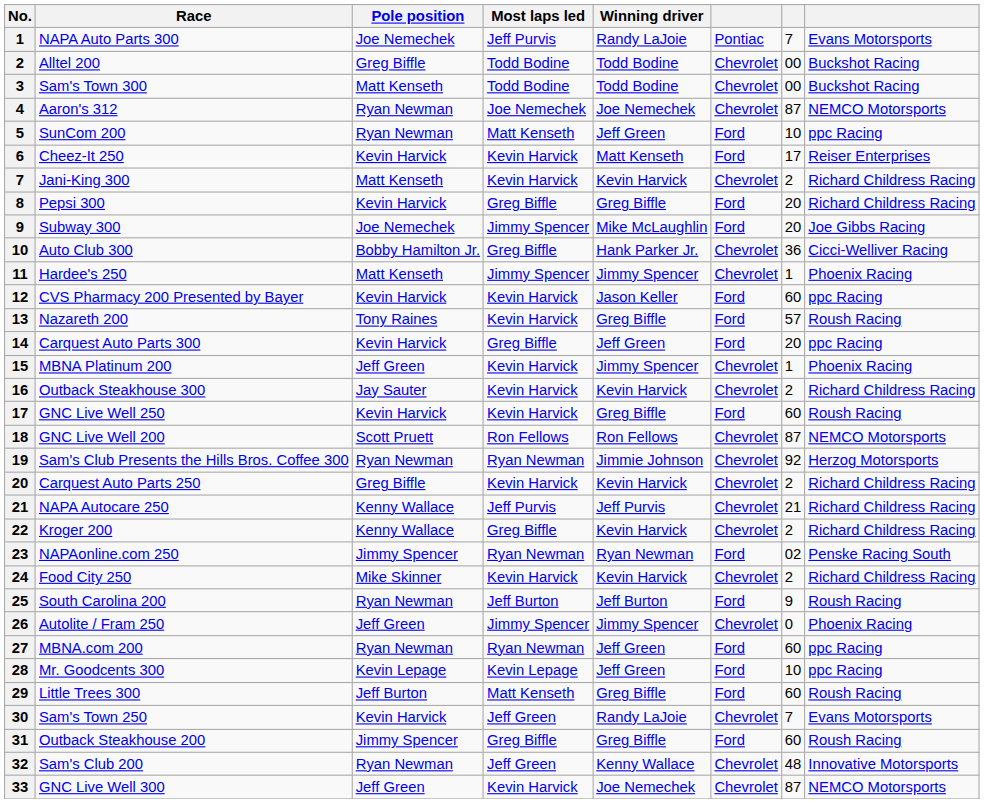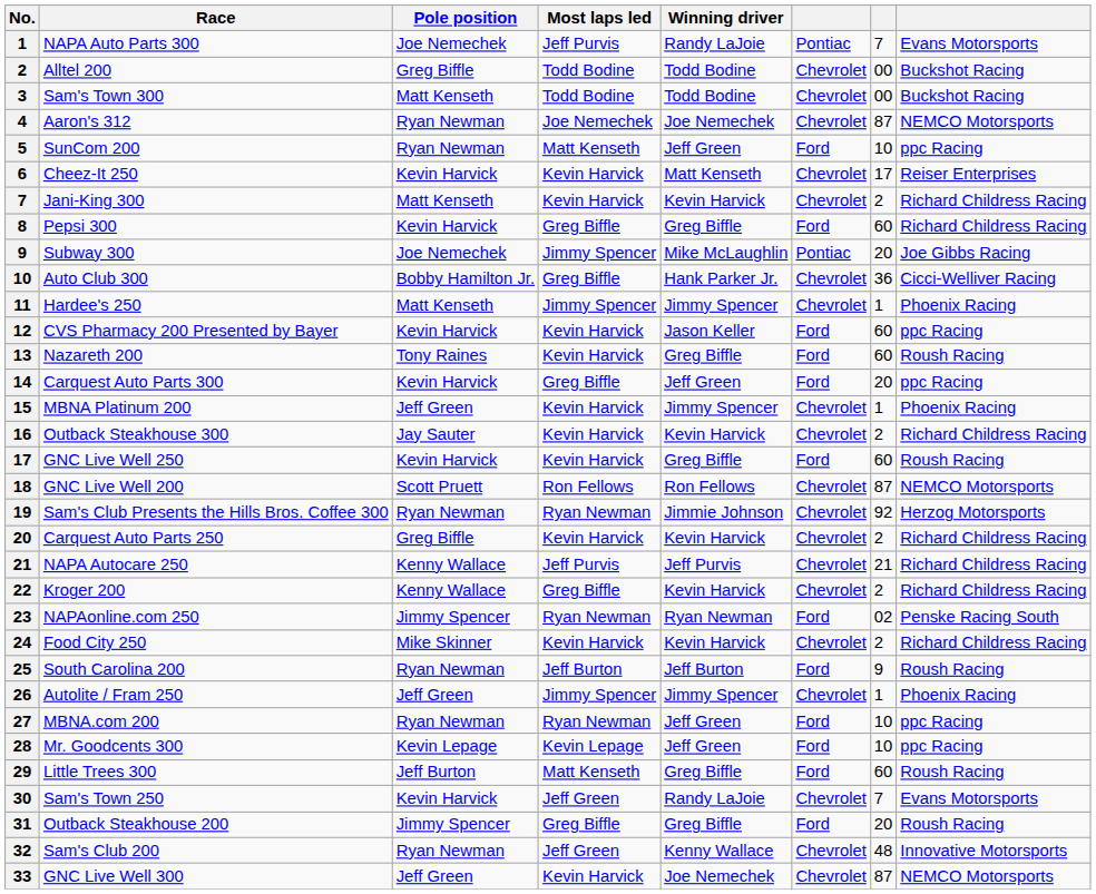Cheez-It 250 | column 6: Ford -> Chevrolet
Pepsi 300 | column 7: 20 -> 60
Subway 300 | column 6: Ford -> Pontiac
Nazareth 200 | column 7: 57 -> 60
Autolite / Fram 250 | column 7: 0 -> 1
MBNA.com 200 | column 7: 60 -> 10
Outback Steakhouse 200 | column 7: 60 -> 20
